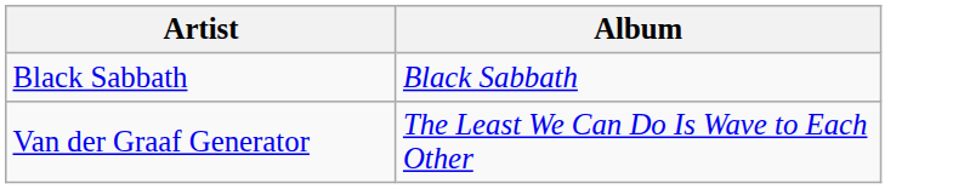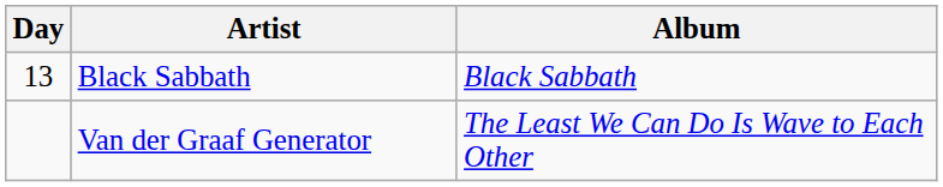+ column: Day | 13
